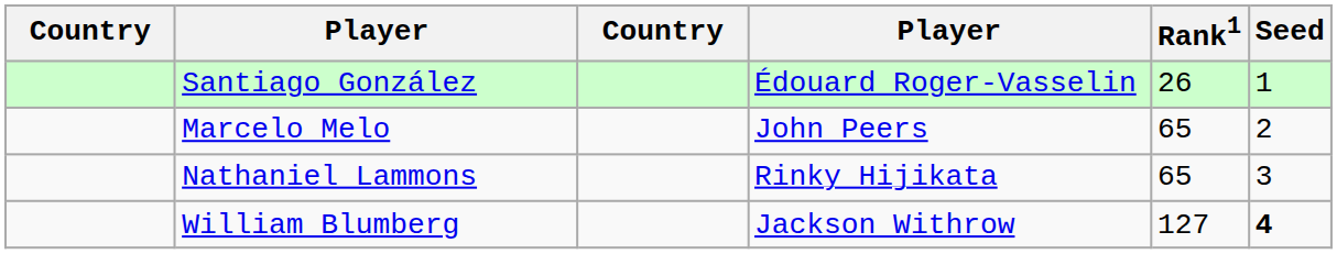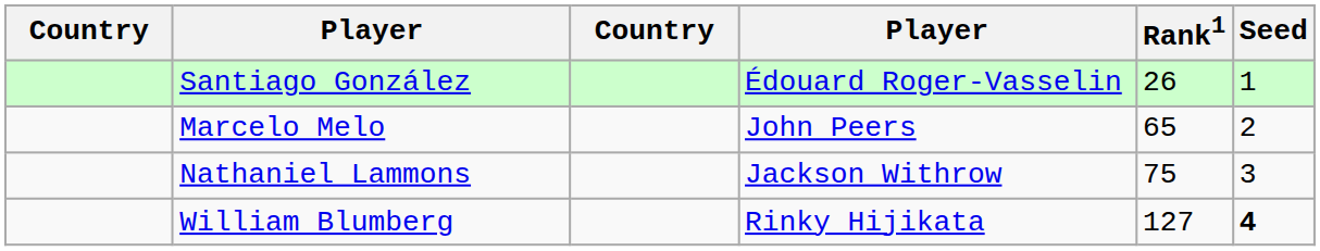Nathaniel Lammons | column 4: Rinky Hijikata -> Jackson Withrow
Nathaniel Lammons | Rank1: 65 -> 75
William Blumberg | column 4: Jackson Withrow -> Rinky Hijikata
